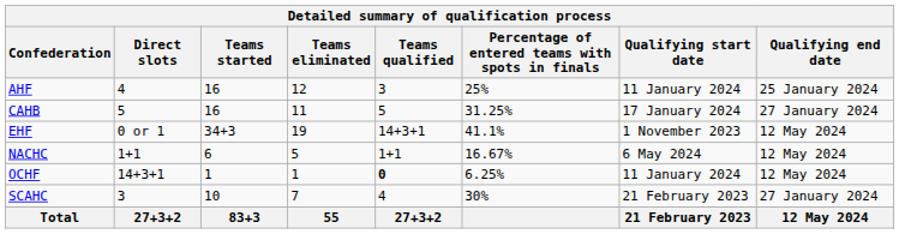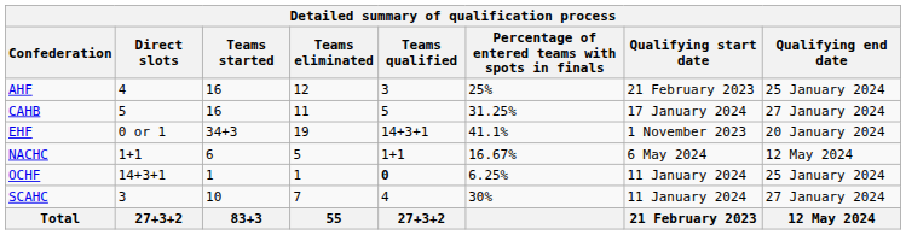AHF | Qualifying start date: 11 January 2024 -> 21 February 2023
EHF | Qualifying end date: 12 May 2024 -> 20 January 2024
OCHF | Qualifying end date: 12 May 2024 -> 25 January 2024
SCAHC | Qualifying start date: 21 February 2023 -> 11 January 2024
